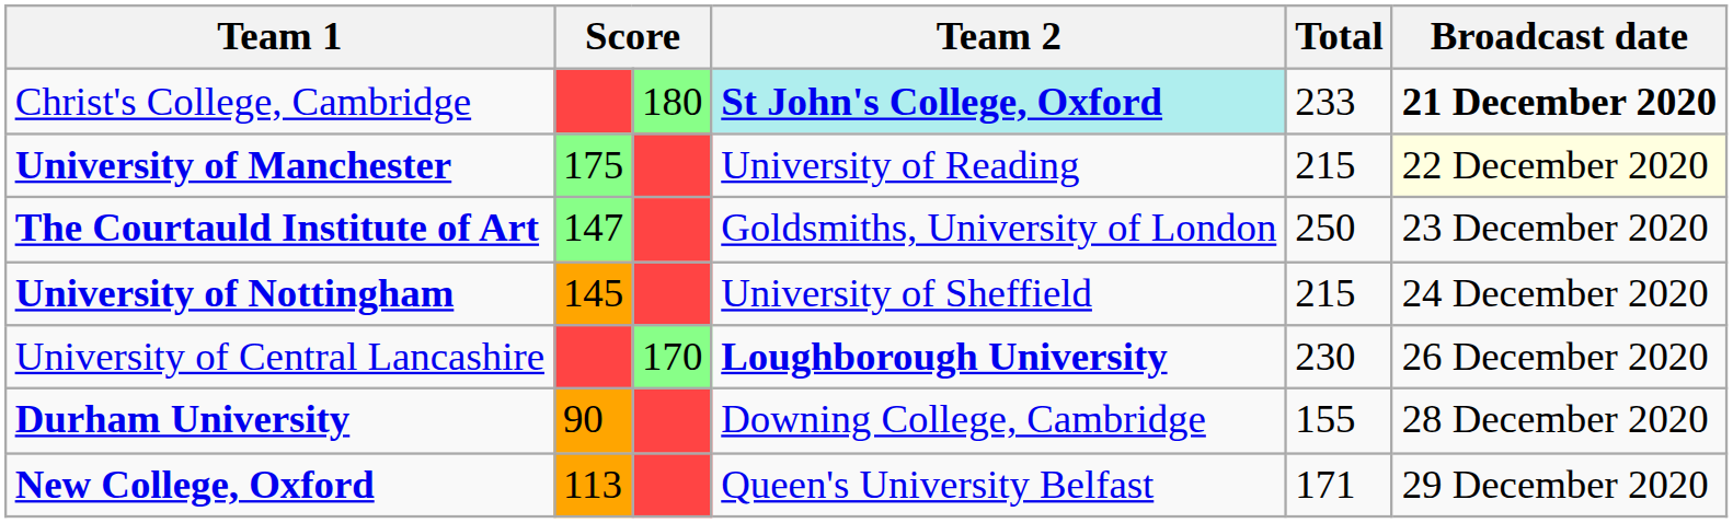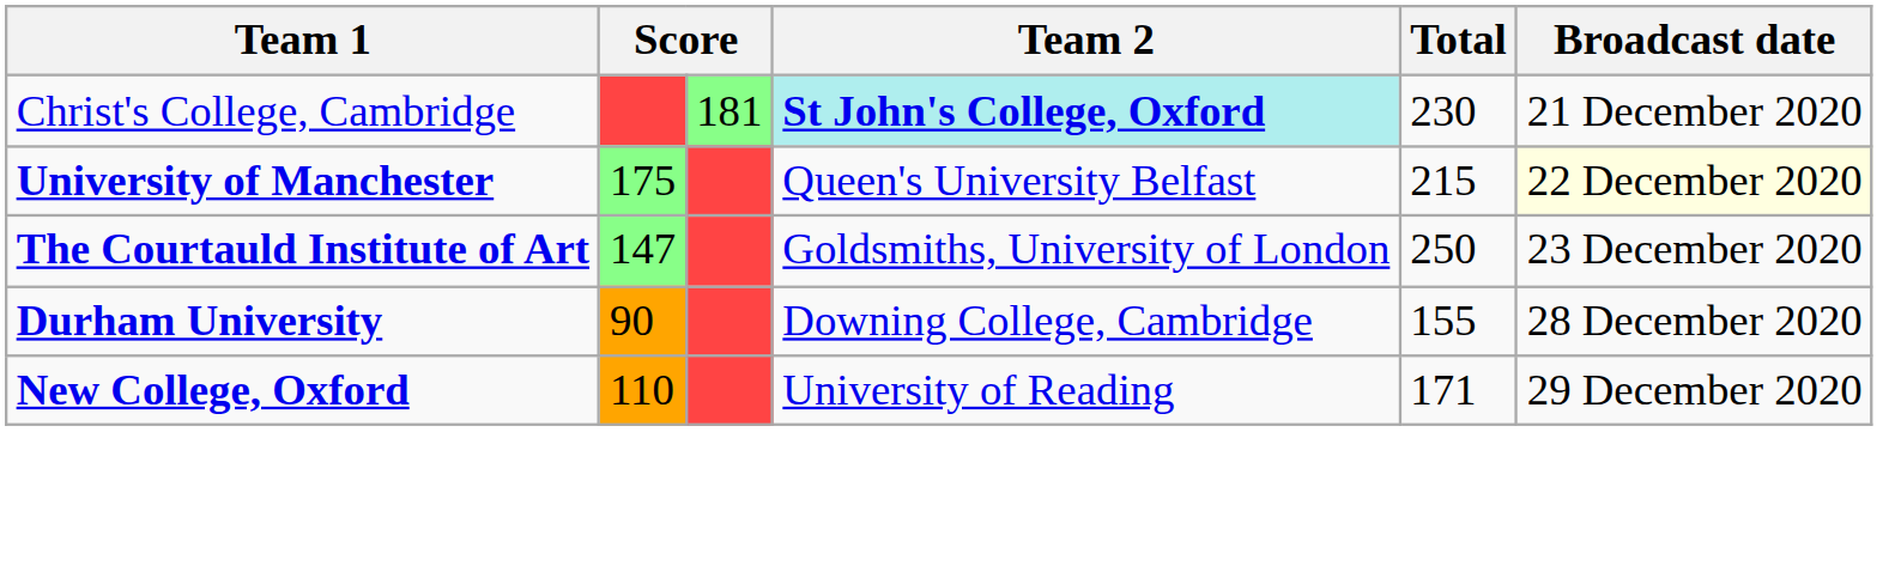Christ's College, Cambridge | column 3: 180 -> 181
Christ's College, Cambridge | Total: 233 -> 230
Christ's College, Cambridge | Broadcast date: bold -> normal
University of Manchester | Team 2: University of Reading -> Queen's University Belfast
- row: University of Nottingham | 145 | University of Sheffield | 215 | 24 December 2020
- row: University of Central Lancashire | 170 | Loughborough University | 230 | 26 December 2020
New College, Oxford | column 2: 113 -> 110
New College, Oxford | Team 2: Queen's University Belfast -> University of Reading
